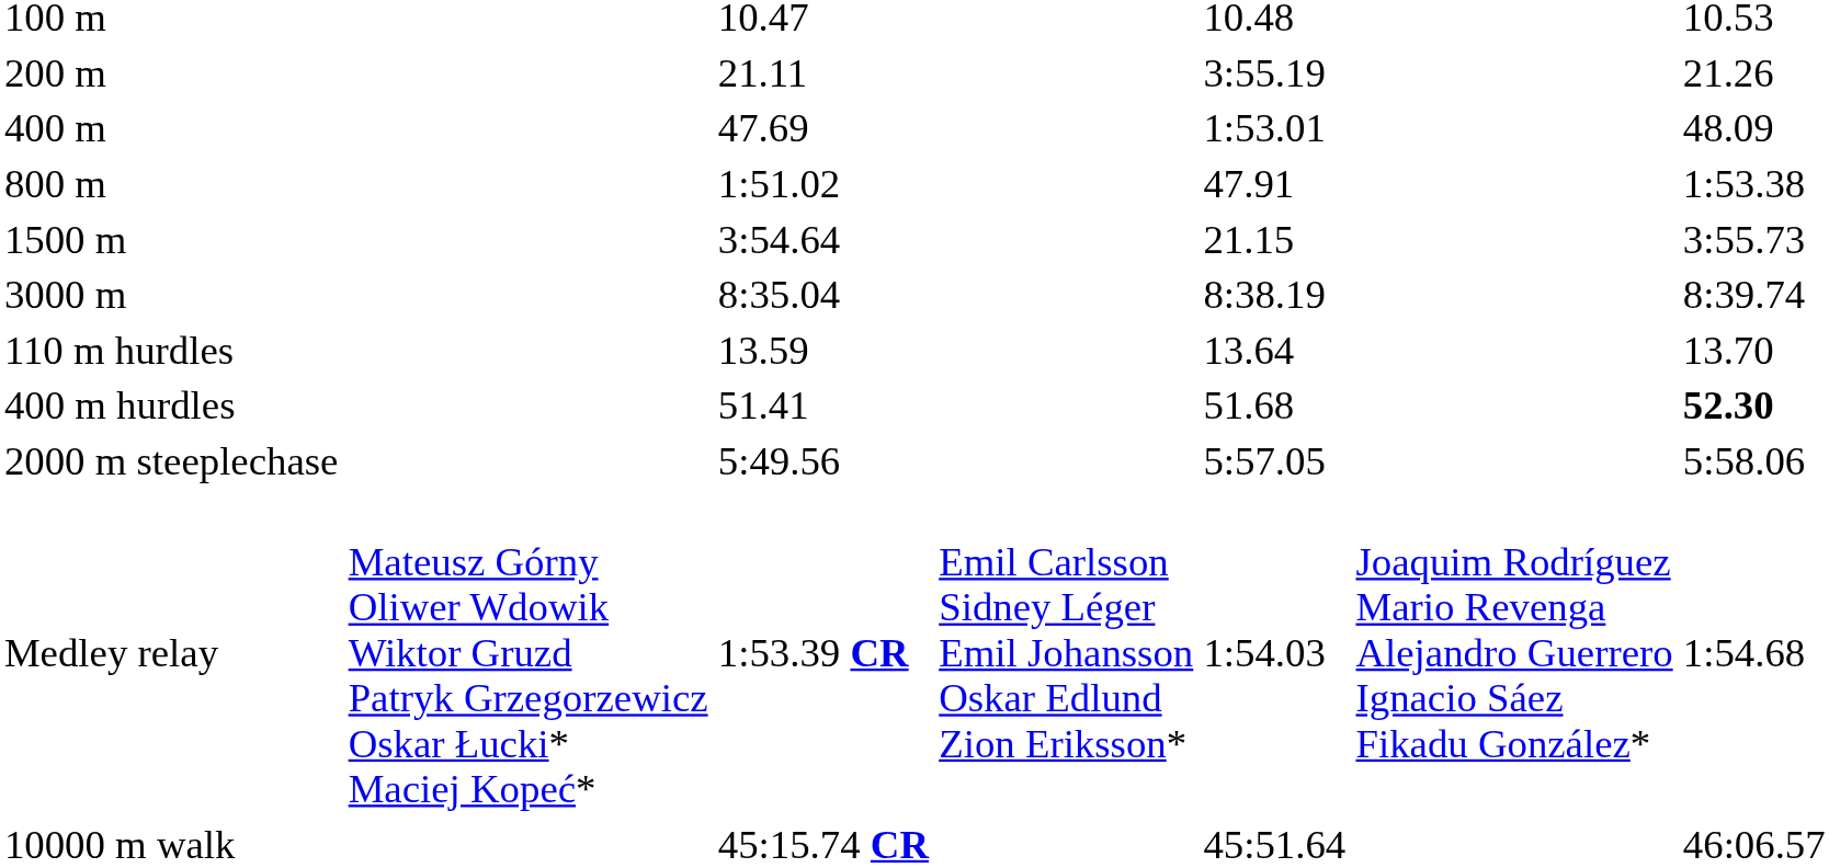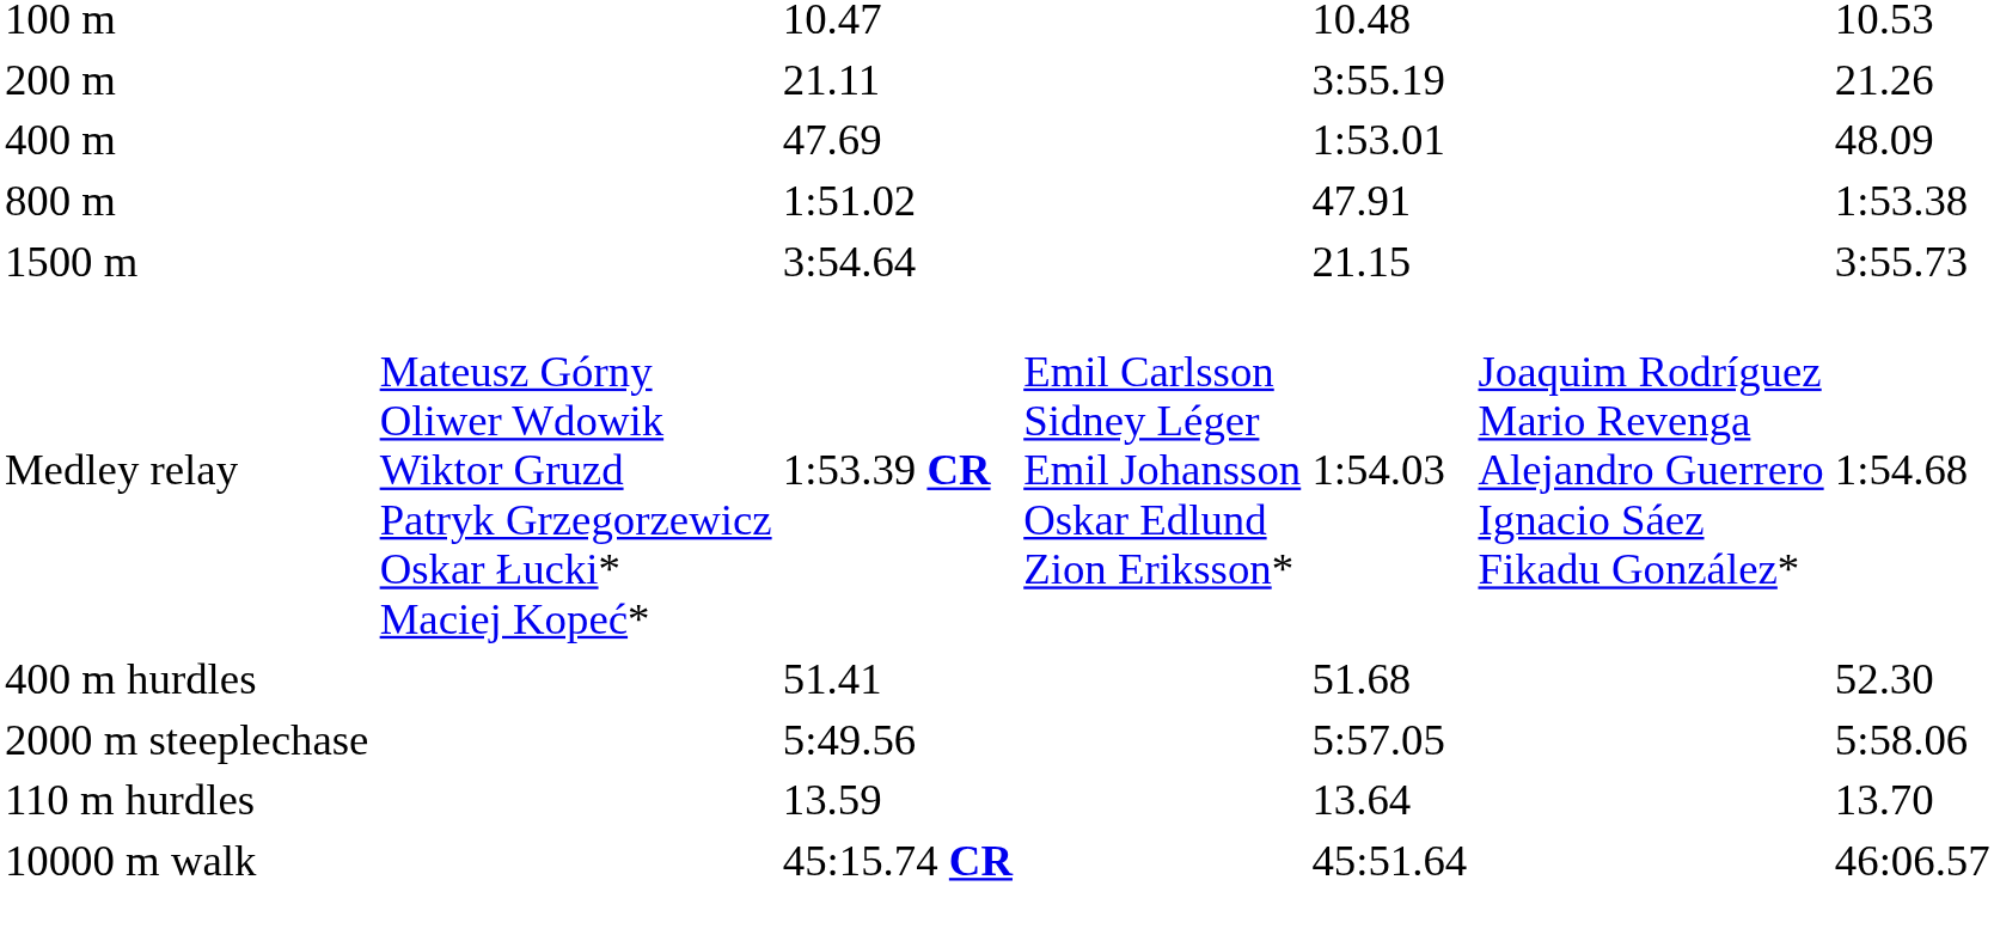- row: 3000 m | 8:35.04 | 8:38.19 | 8:39.74
rows swapped: 110 m hurdles <-> Medley relay
400 m hurdles | column 7: bold -> normal
